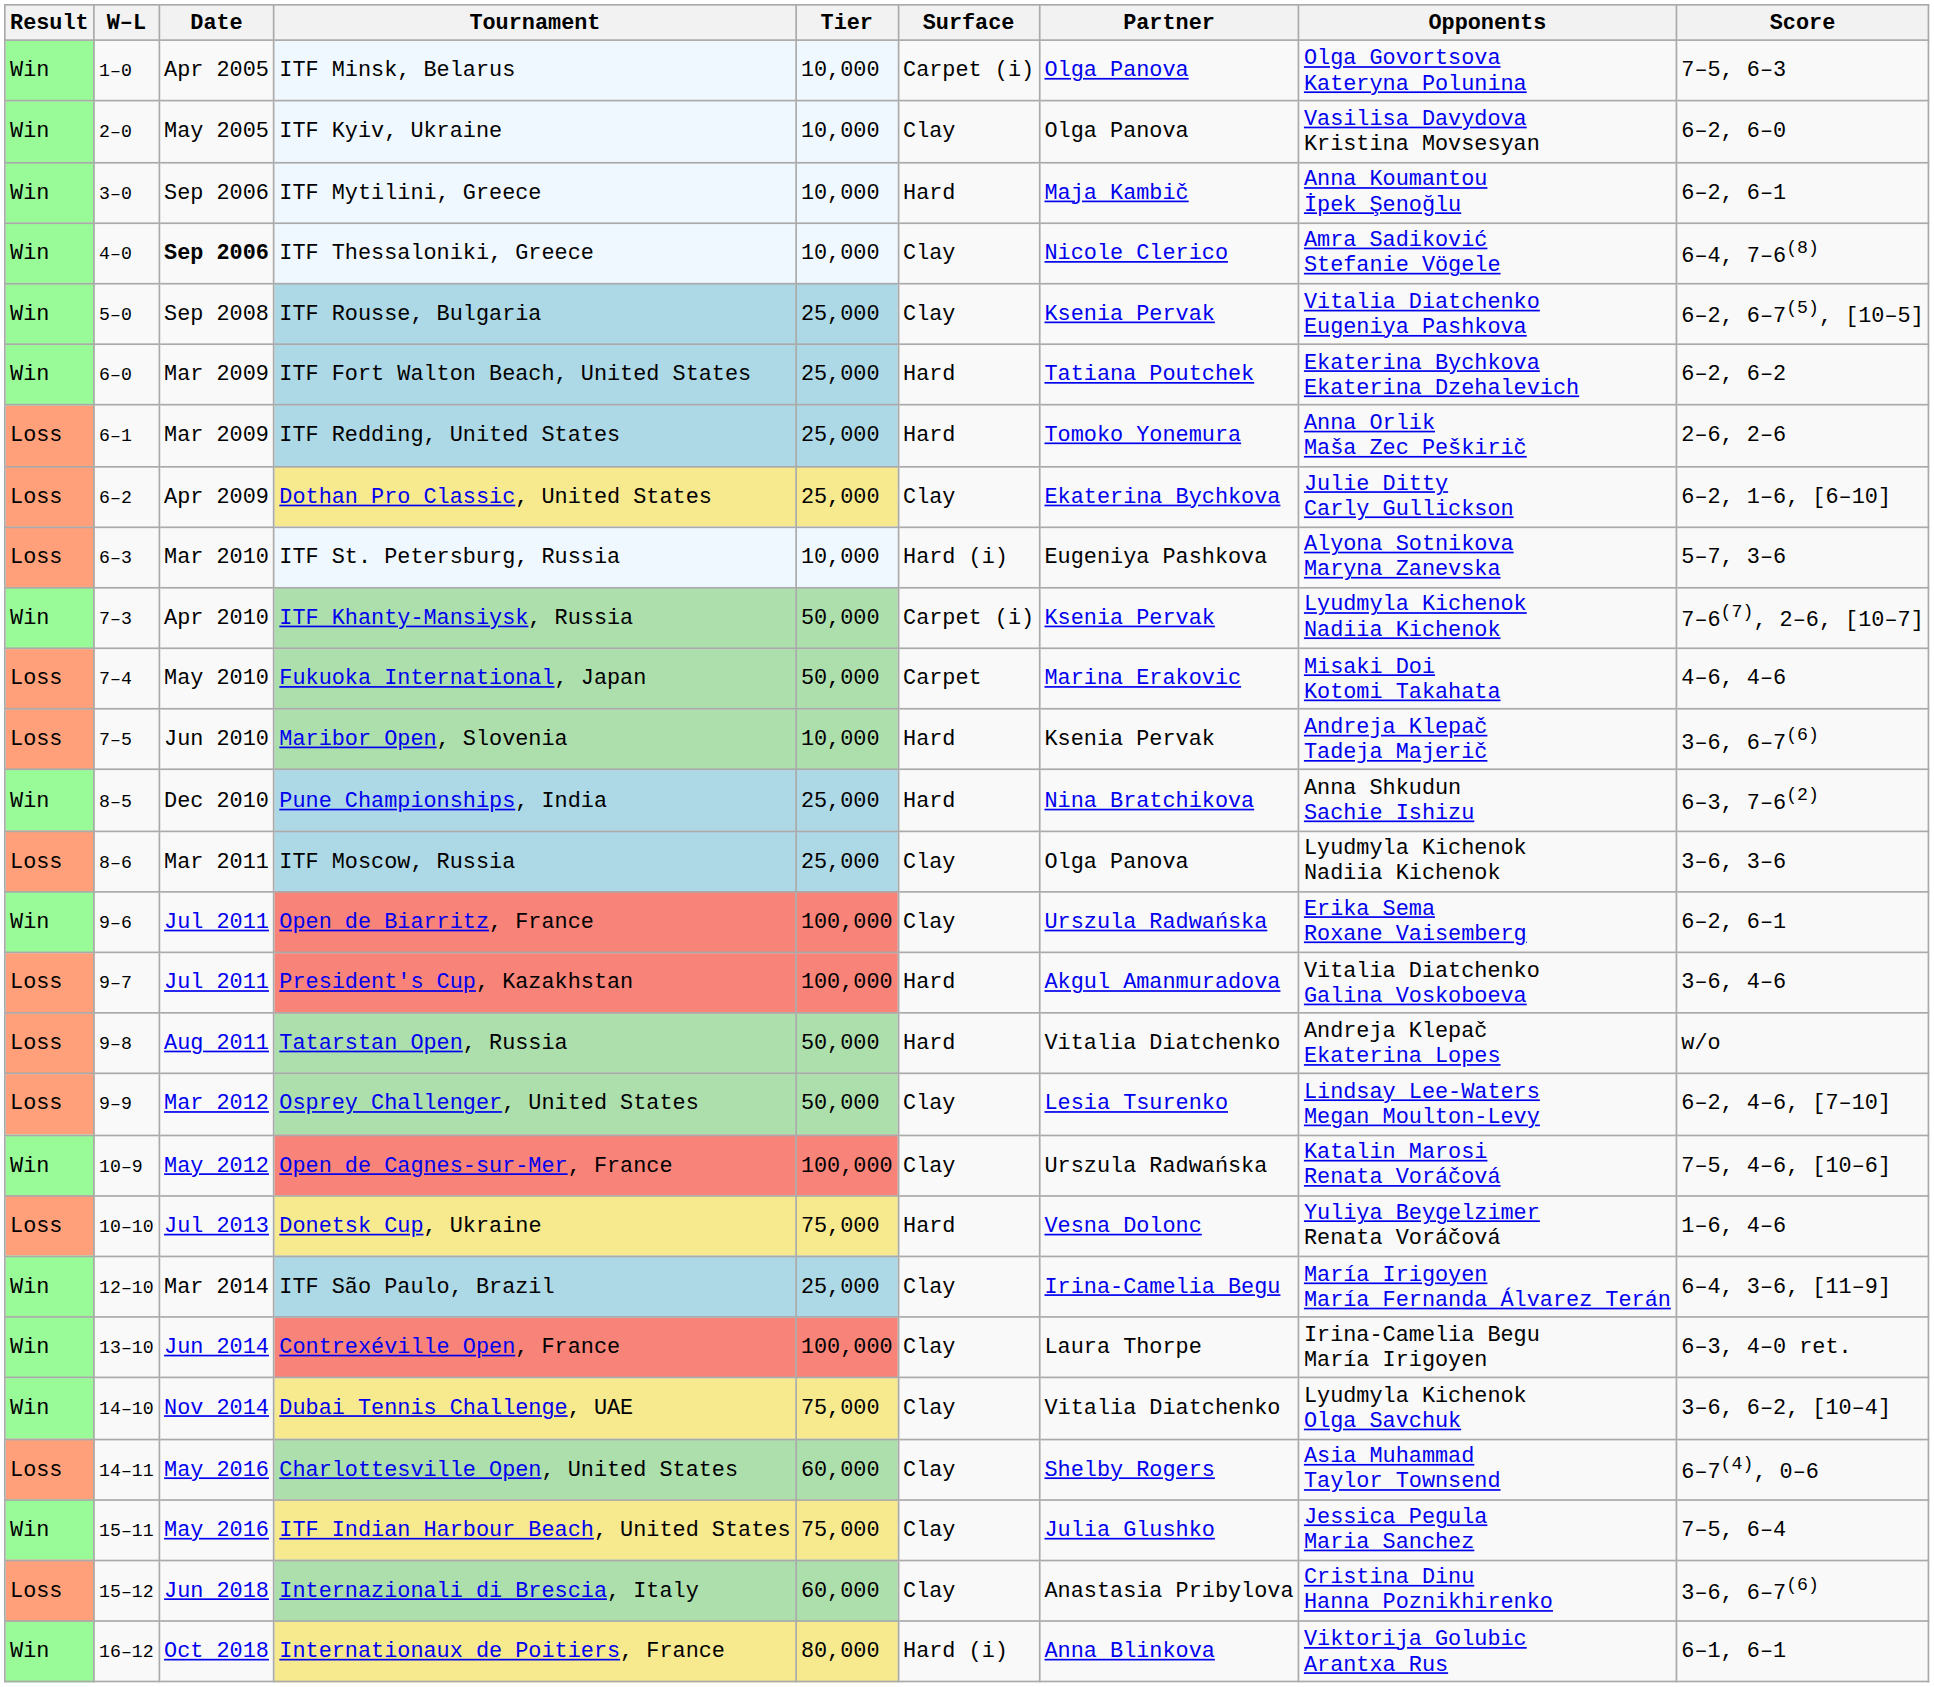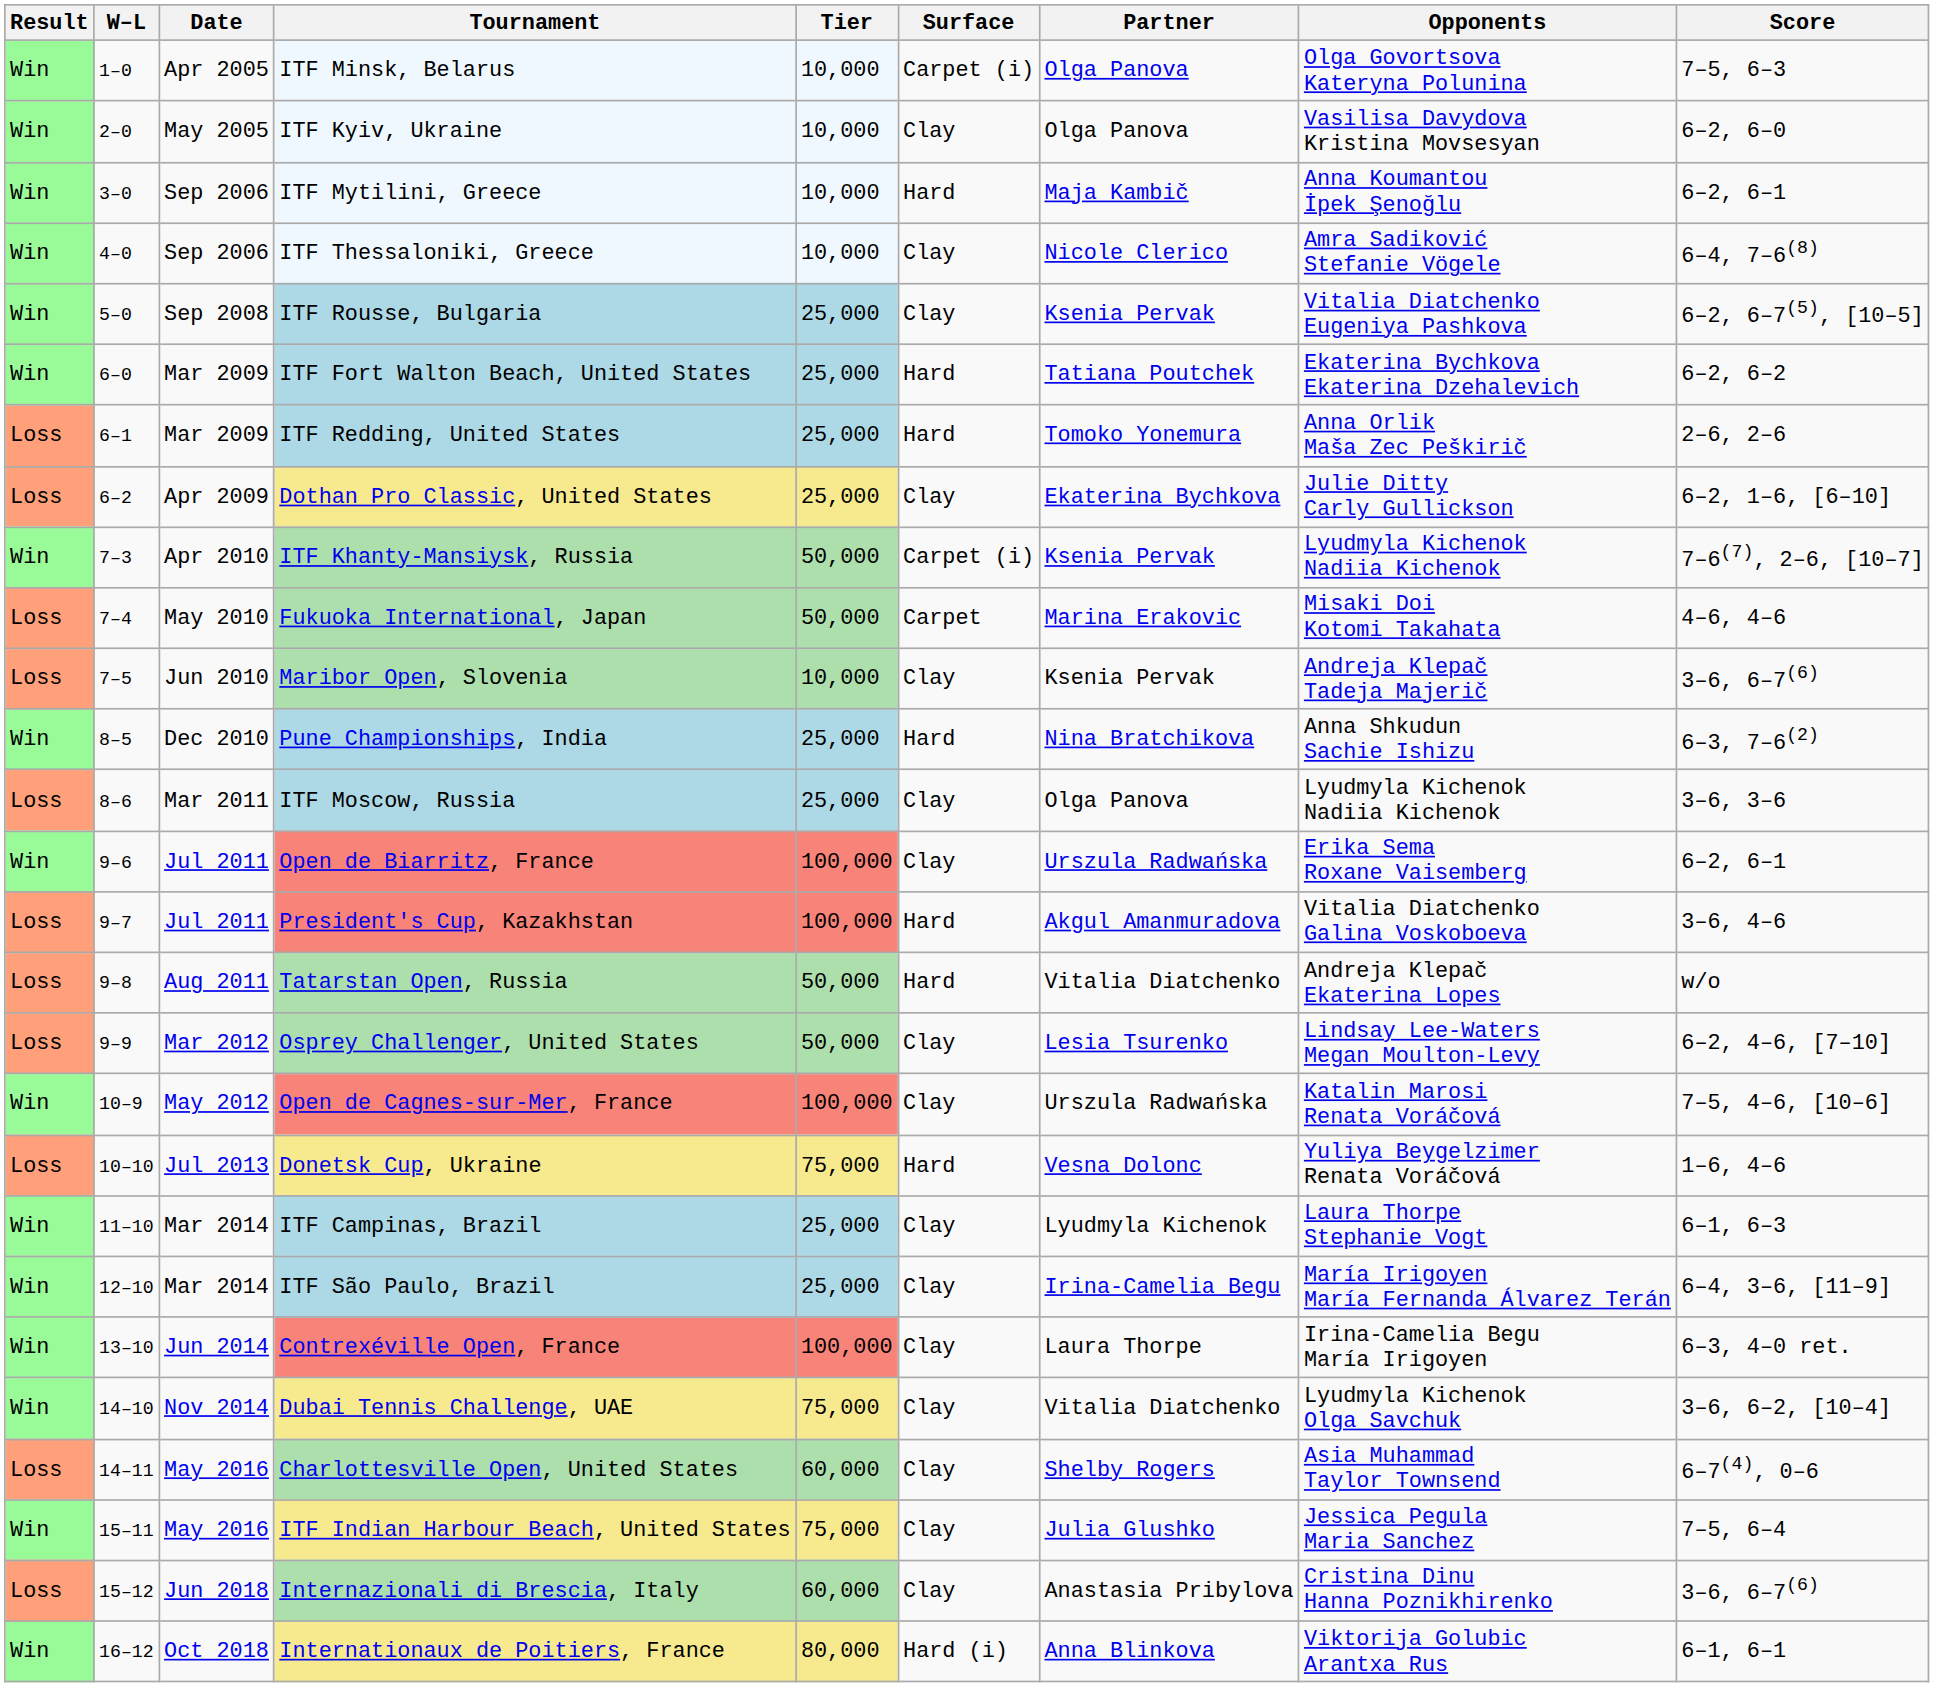ITF Thessaloniki, Greece | Date: bold -> normal
- row: Loss | 6–3 | Mar 2010 | ITF St. Petersburg, Russia | 10,000 | Hard (i) | Eugeniya Pashkova | Alyona Sotnikova Maryna Zanevska | 5–7, 3–6
Maribor Open, Slovenia | Surface: Hard -> Clay
+ row: Win | 11–10 | Mar 2014 | ITF Campinas, Brazil | 25,000 | Clay | Lyudmyla Kichenok | Laura Thorpe Stephanie Vogt | 6–1, 6–3
